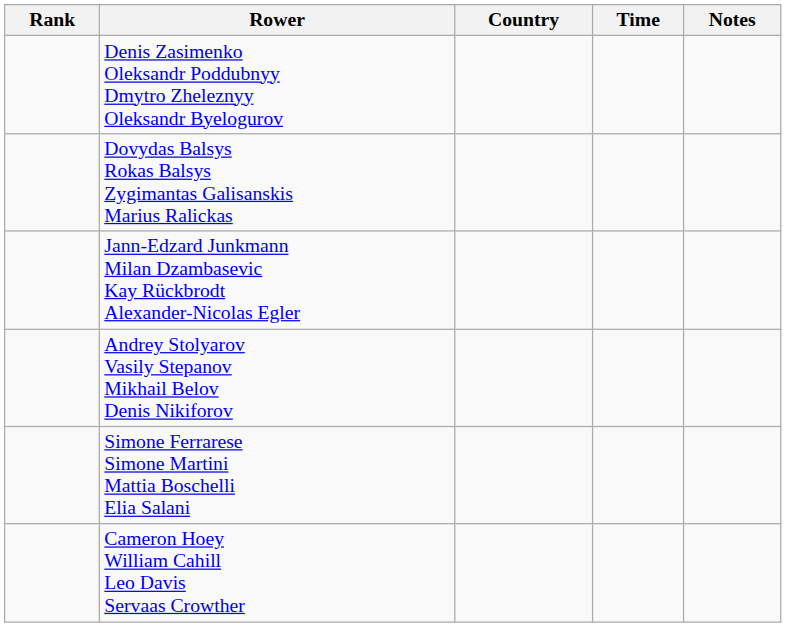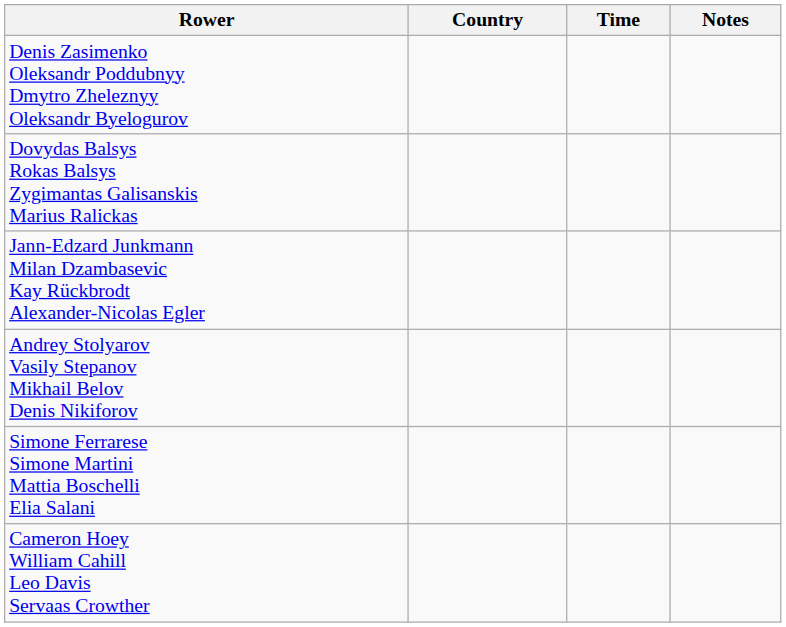- column: Rank
